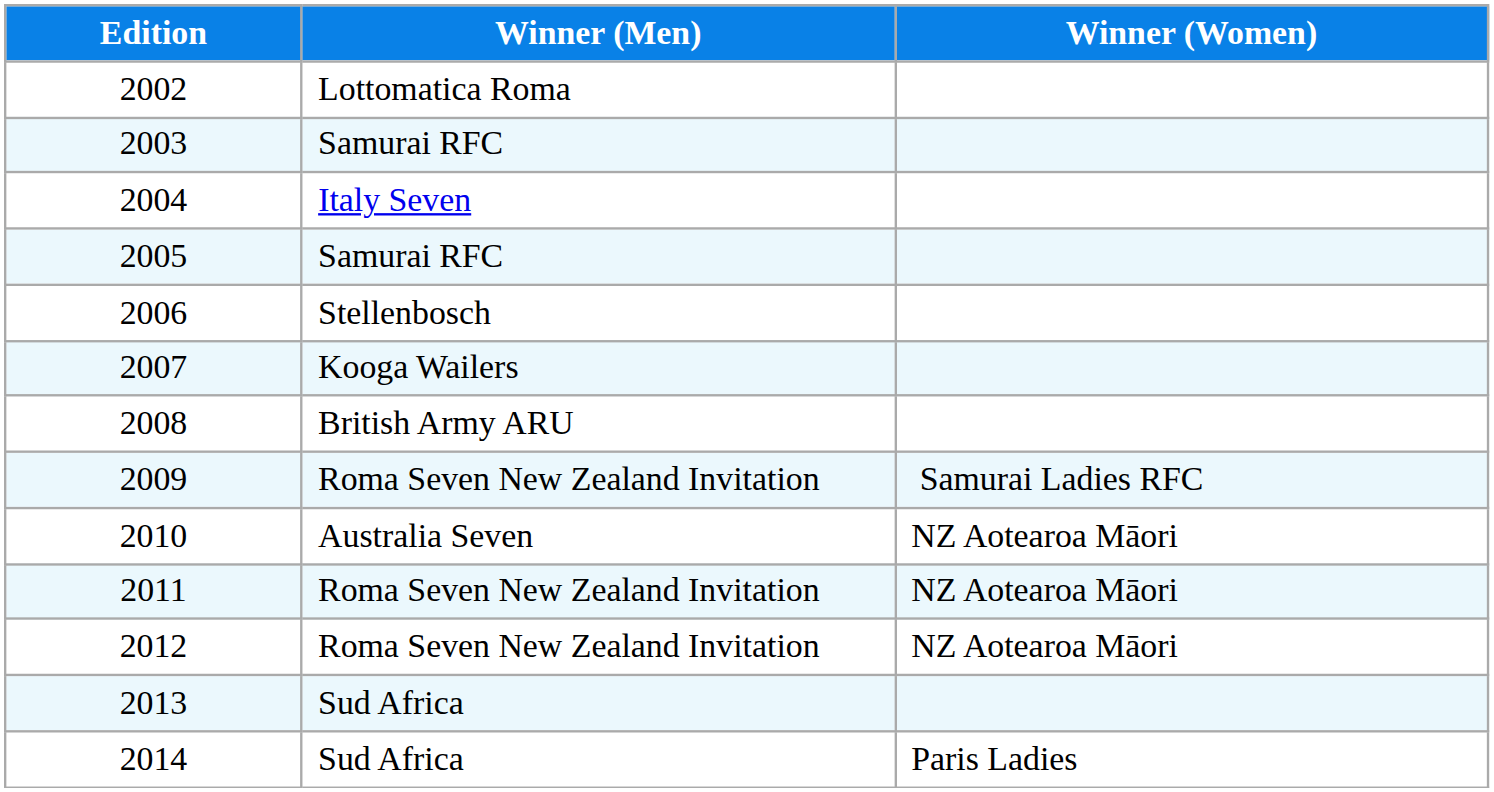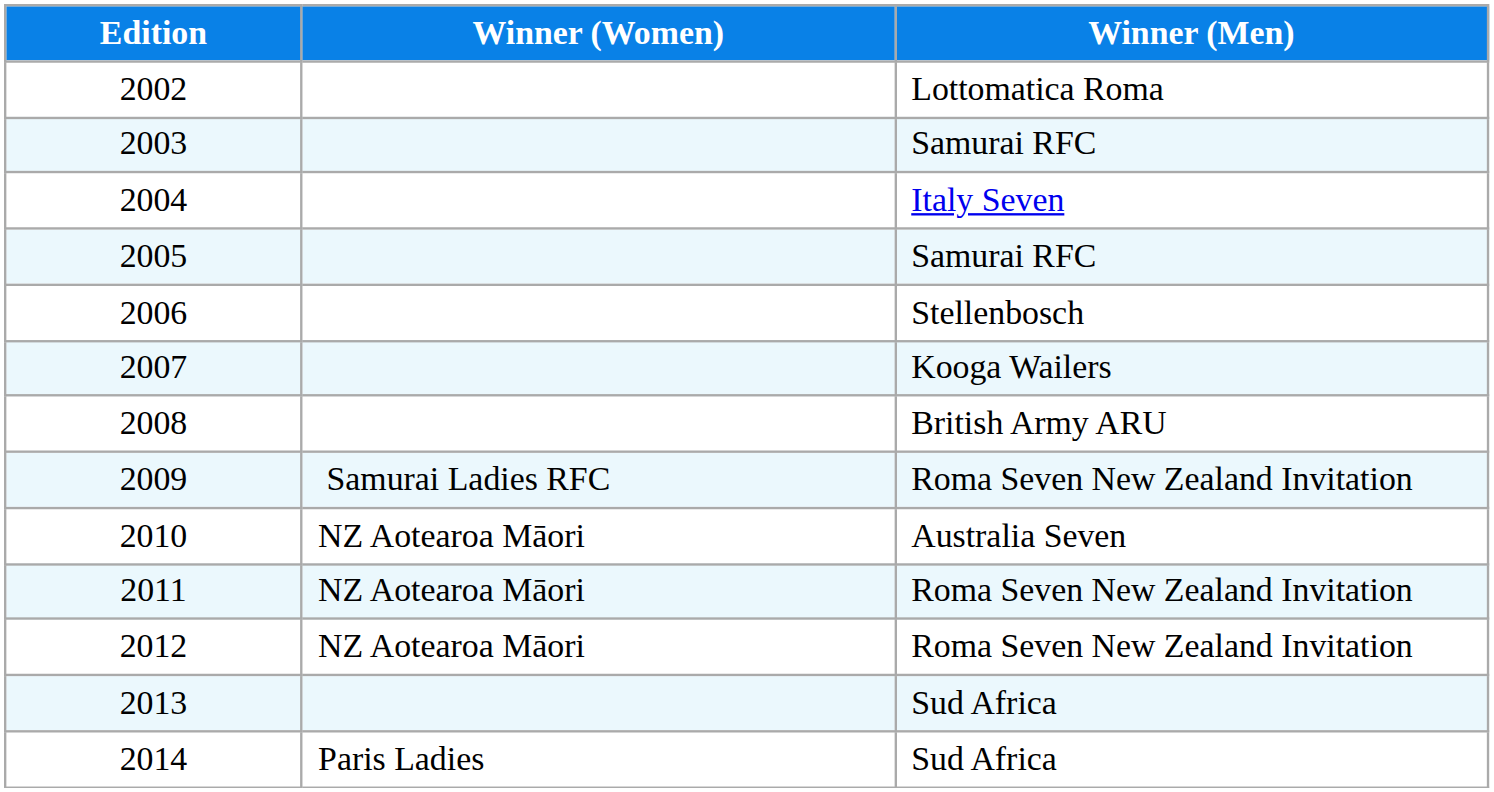columns swapped: Winner (Men) <-> Winner (Women)
